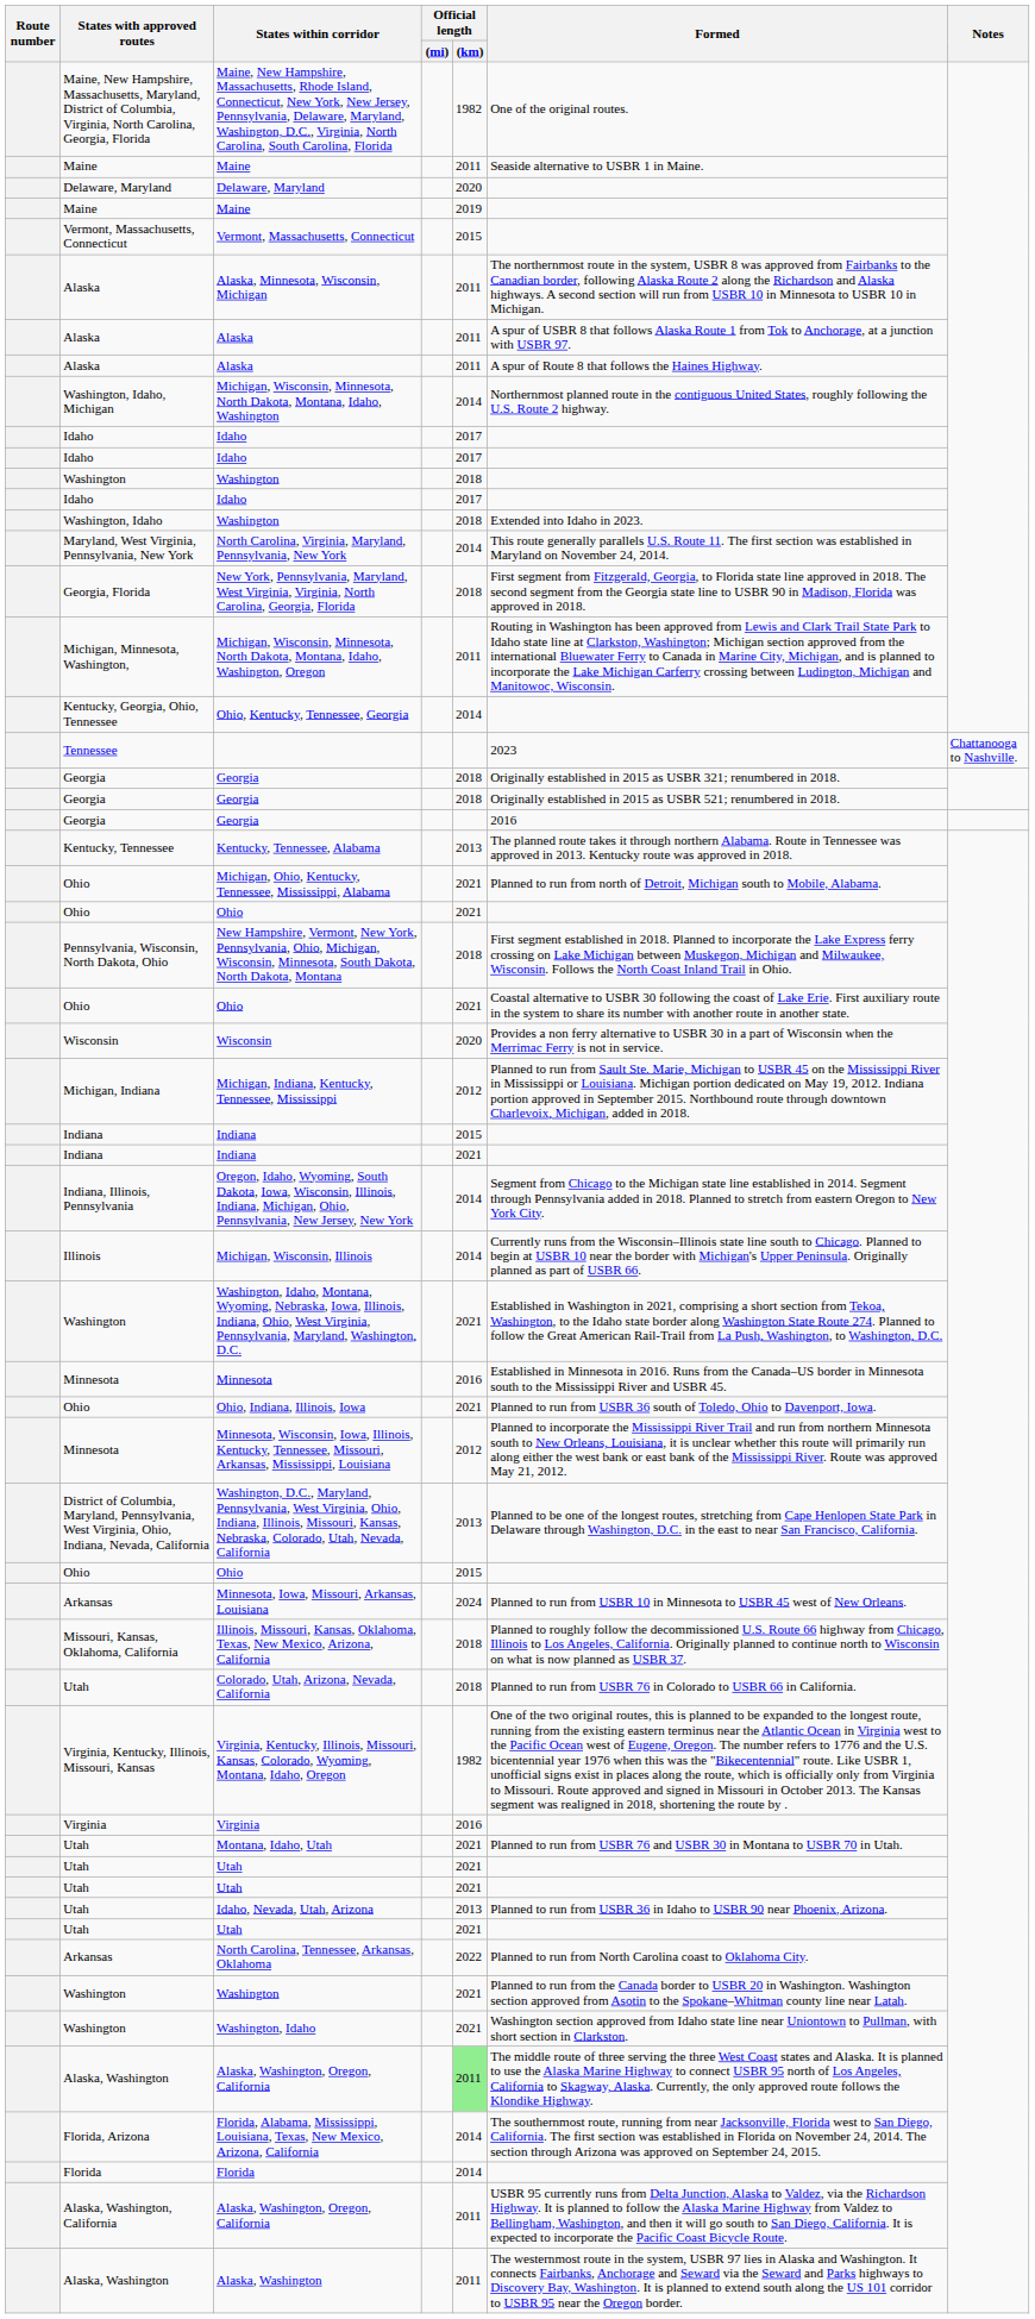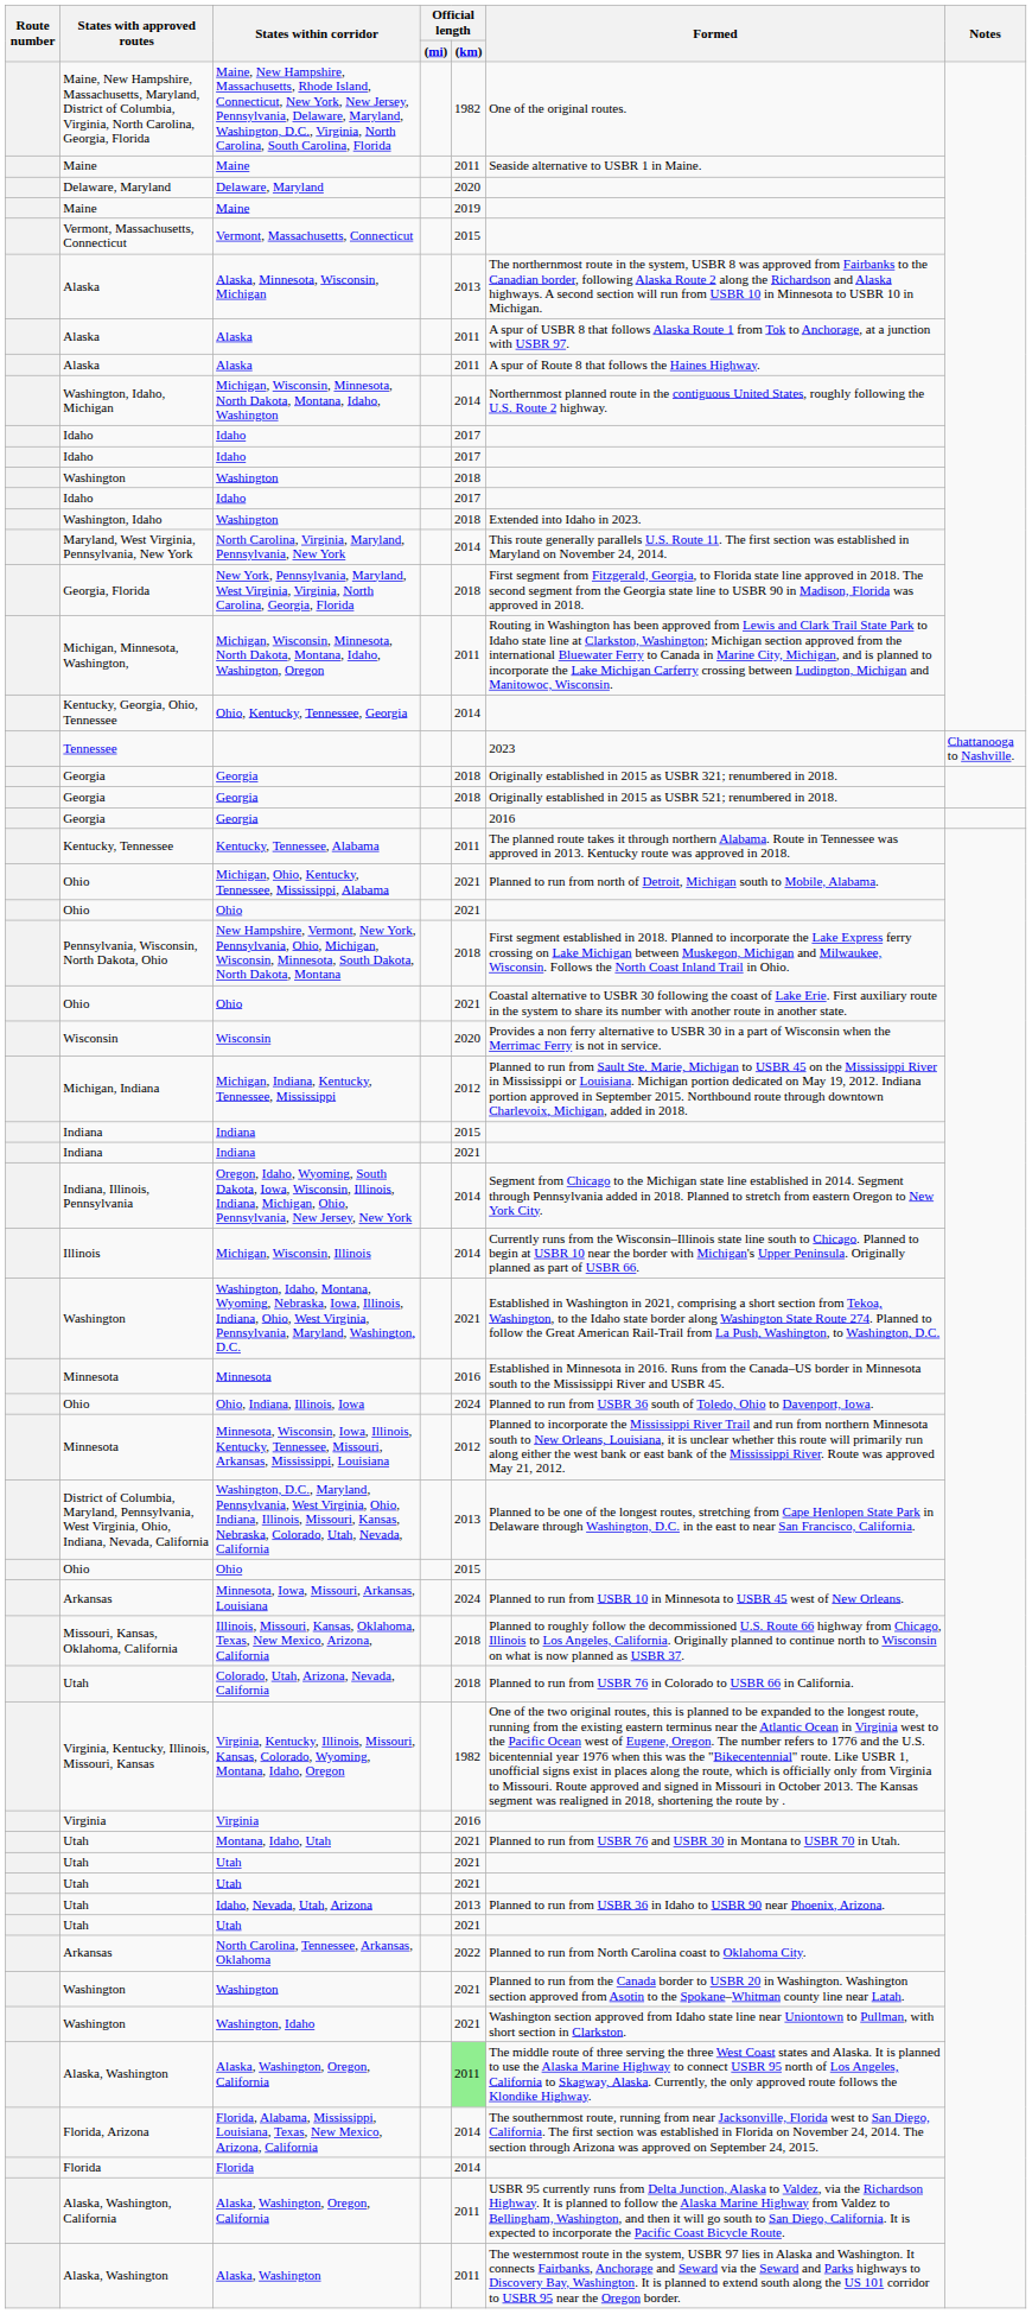Alaska, Minnesota, Wisconsin, Michigan | Official length / (km): 2011 -> 2013
Kentucky, Tennessee, Alabama | Official length / (km): 2013 -> 2011
Ohio, Indiana, Illinois, Iowa | Official length / (km): 2021 -> 2024
